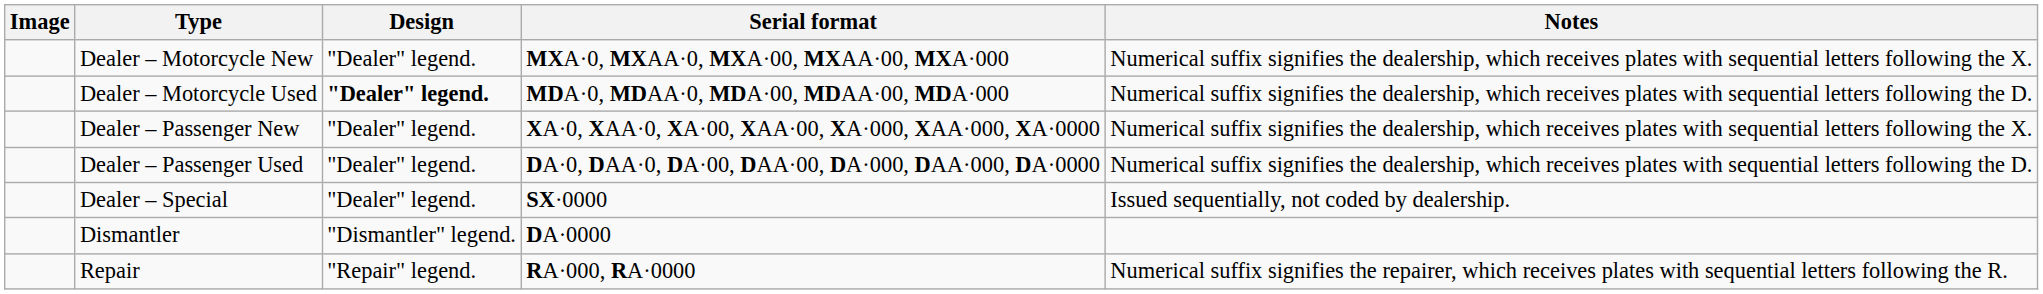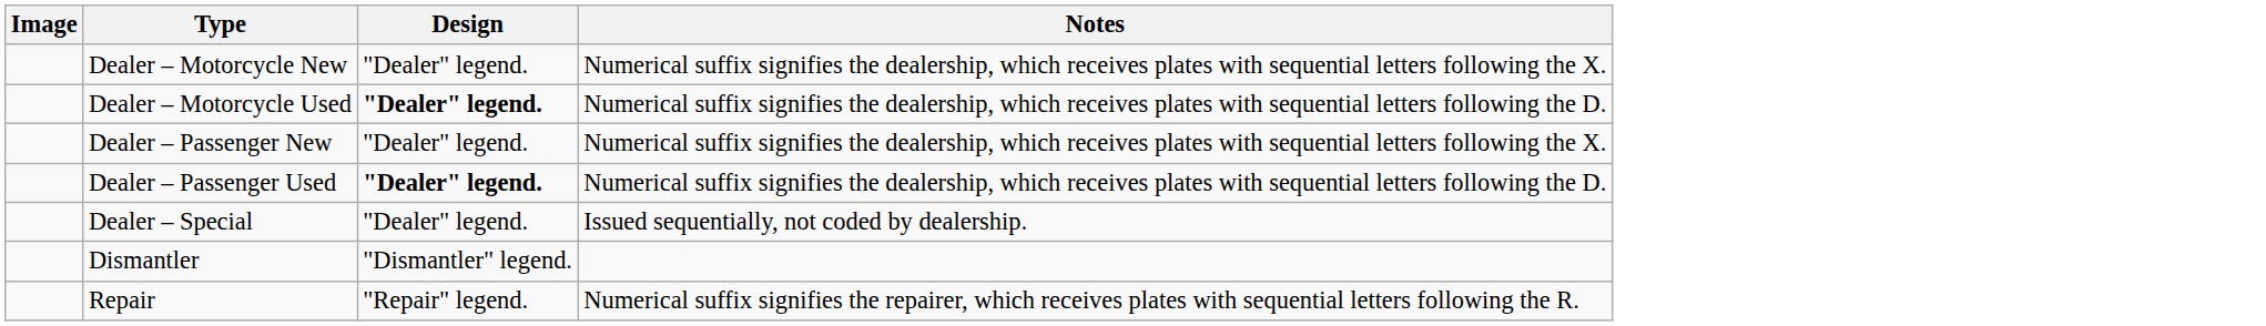- column: Serial format | MXA·0, MXAA·0, MXA·00, MXAA·00, MXA·000 | MDA·0, MDAA·0, MDA·00, MDAA·00, MDA·000 | XA·0, XAA·0, XA·00, XAA·00, XA·000, XAA·000, XA·0000 | DA·0, DAA·0, DA·00, DAA·00, DA·000, DAA·000, DA·0000 | SX·0000 | DA·0000 | RA·000, RA·0000
Dealer – Passenger Used | Design: normal -> bold
